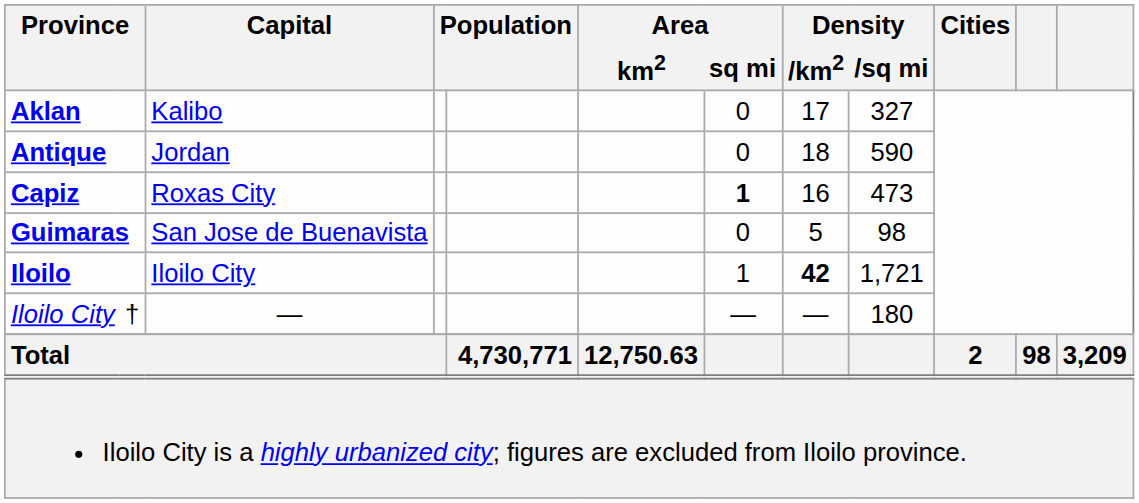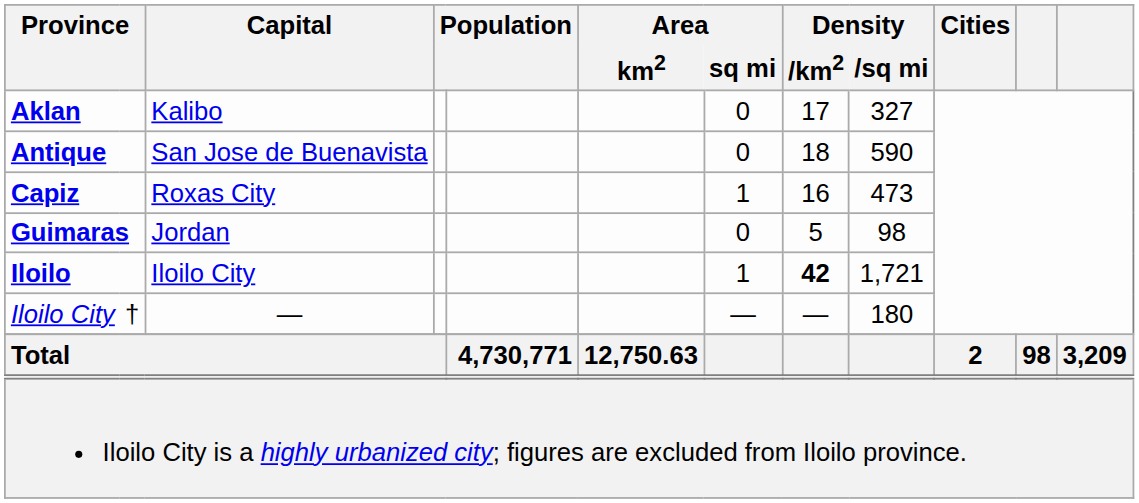Antique | Capital: Jordan -> San Jose de Buenavista
Capiz | Area / sq mi: bold -> normal
Guimaras | Capital: San Jose de Buenavista -> Jordan
